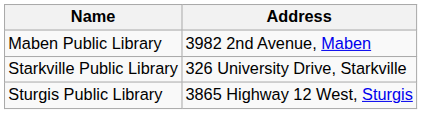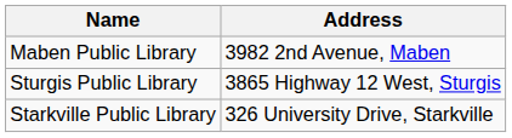rows swapped: Starkville Public Library <-> Sturgis Public Library
